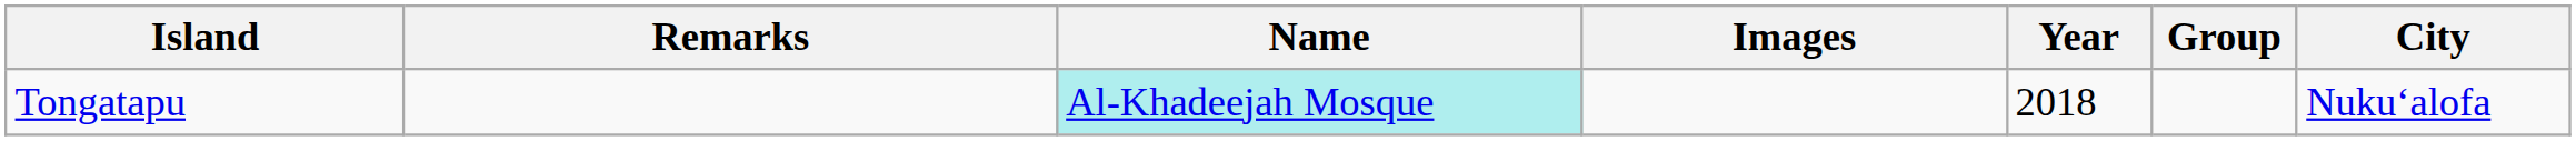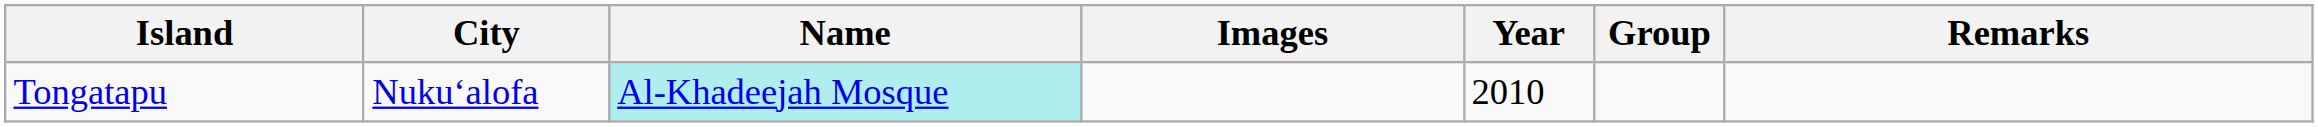columns swapped: City <-> Remarks
Tongatapu | Year: 2018 -> 2010
